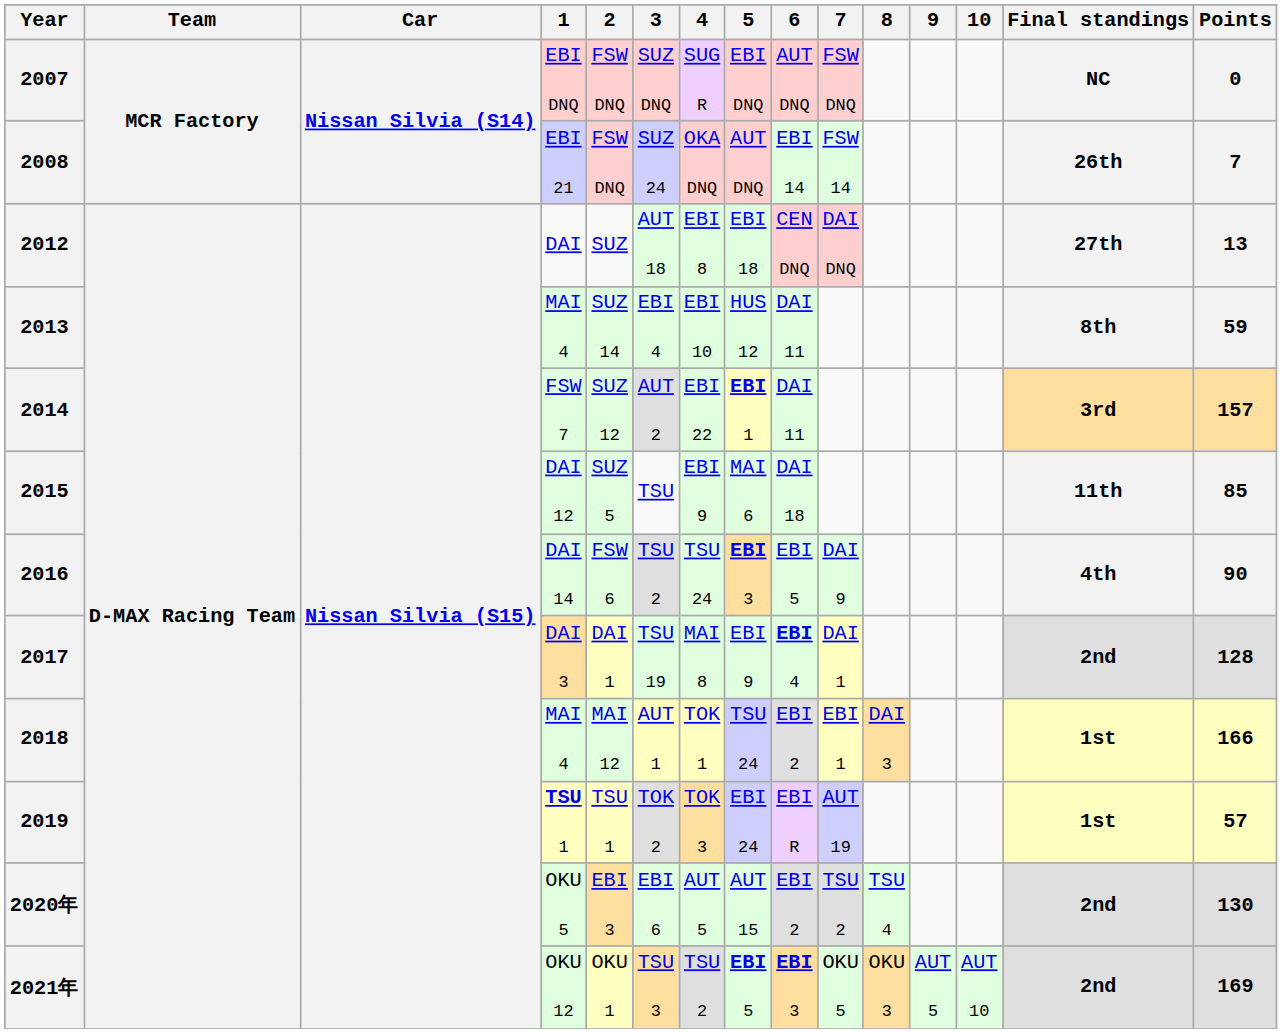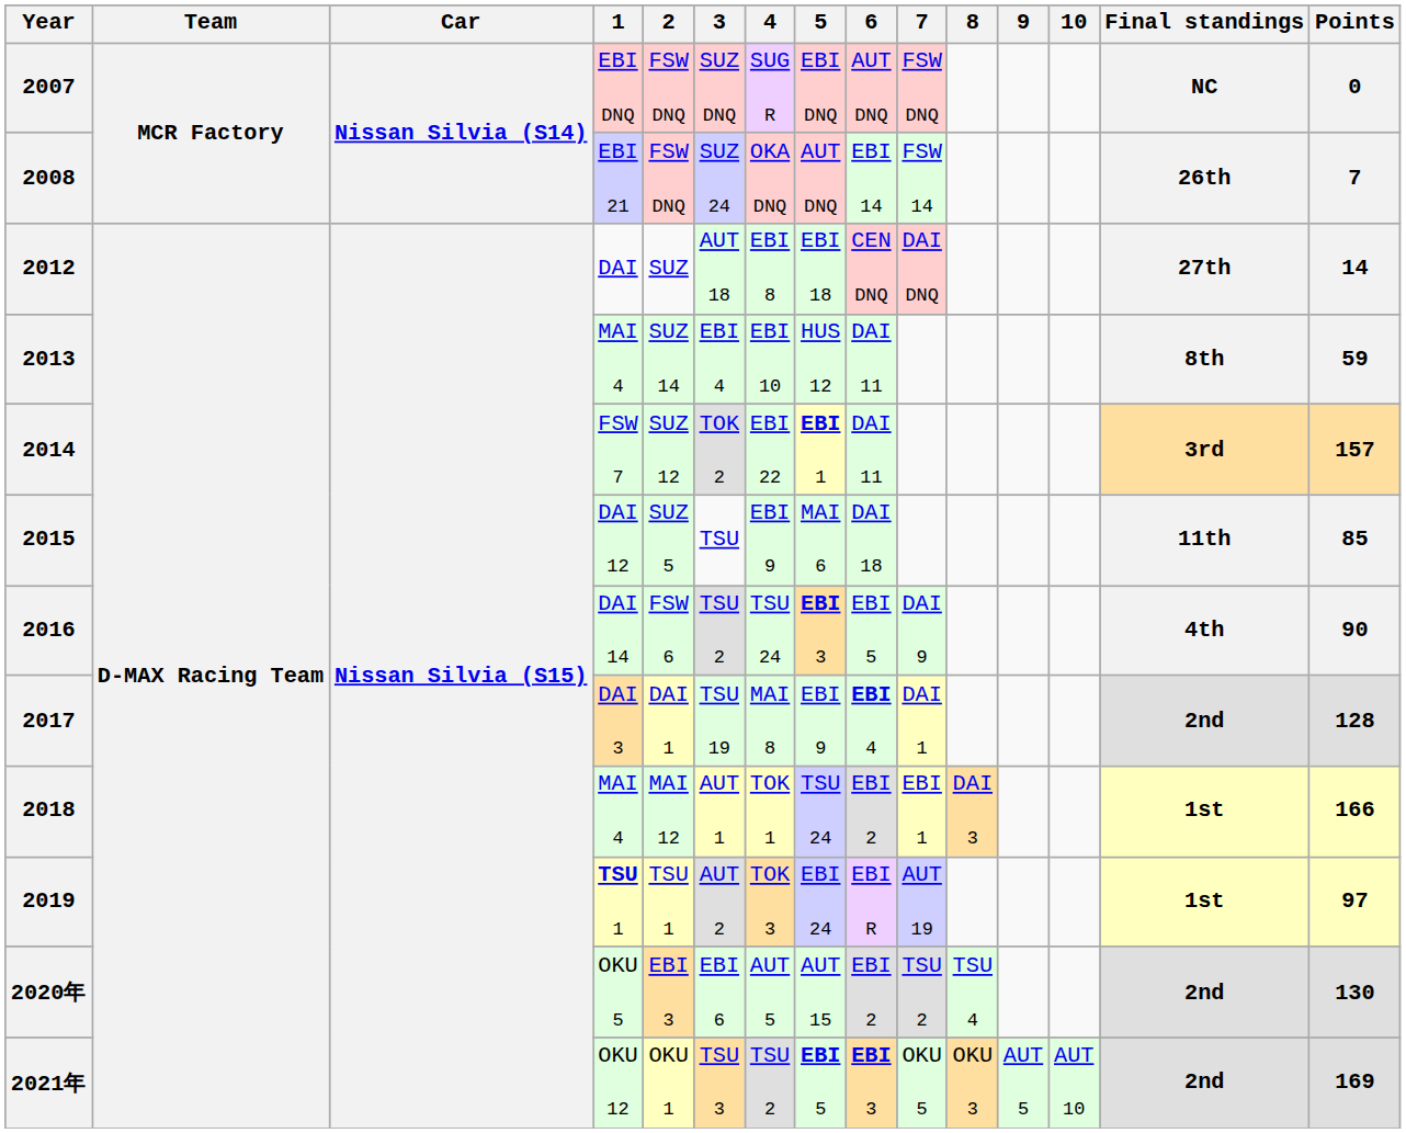2012 | Points: 13 -> 14
2014 | 3: AUT 2 -> TOK 2
2019 | 3: TOK 2 -> AUT 2
2019 | Points: 57 -> 97
